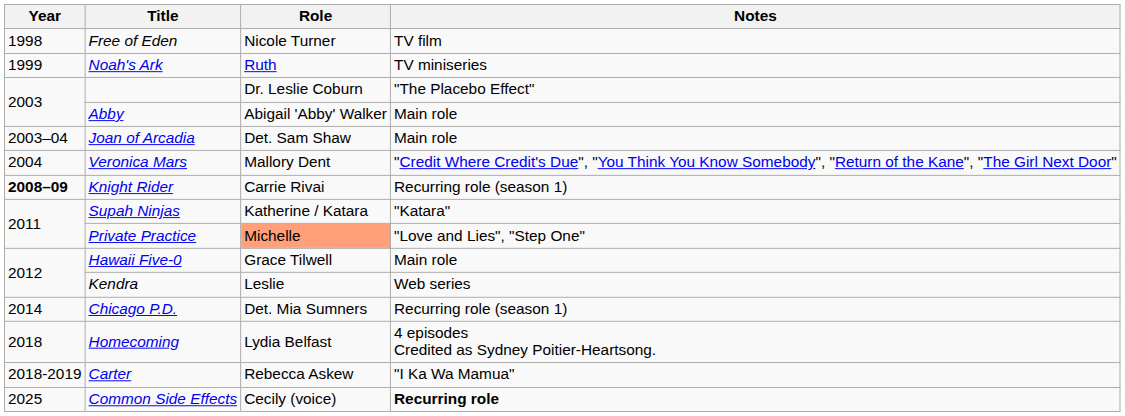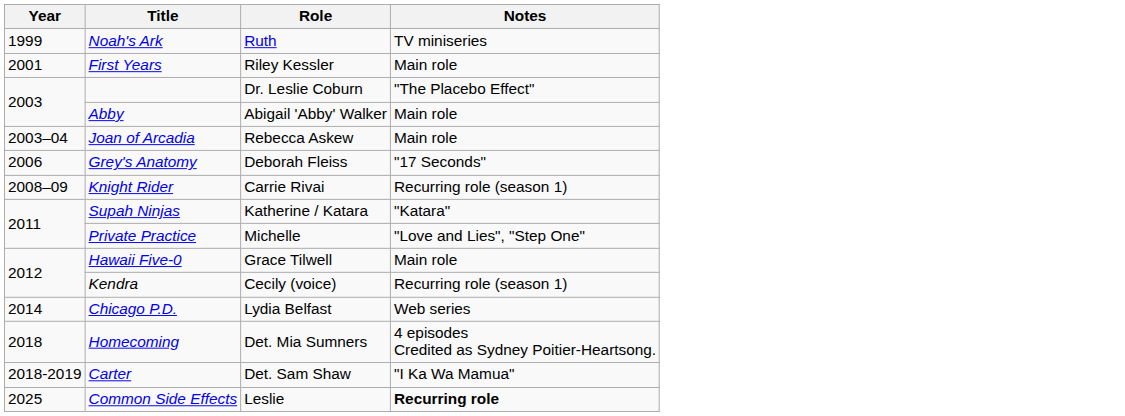- row: 1998 | Free of Eden | Nicole Turner | TV film
+ row: 2001 | First Years | Riley Kessler | Main role
Joan of Arcadia | Role: Det. Sam Shaw -> Rebecca Askew
- row: 2004 | Veronica Mars | Mallory Dent | "Credit Where Credit's Due", "You Think You Know Somebody", "Return of the Kane", "The Girl Next Door"
+ row: 2006 | Grey's Anatomy | Deborah Fleiss | "17 Seconds"
Knight Rider | Year: bold -> normal
Private Practice | Role: lightsalmon background -> no background
Kendra | Role: Leslie -> Cecily (voice)
Kendra | Notes: Web series -> Recurring role (season 1)
Chicago P.D. | Role: Det. Mia Sumners -> Lydia Belfast
Chicago P.D. | Notes: Recurring role (season 1) -> Web series
Homecoming | Role: Lydia Belfast -> Det. Mia Sumners
Carter | Role: Rebecca Askew -> Det. Sam Shaw
Common Side Effects | Role: Cecily (voice) -> Leslie
